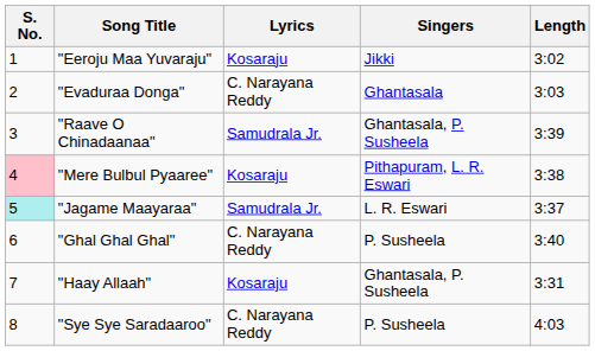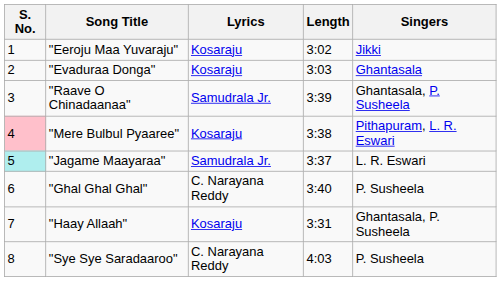columns swapped: Singers <-> Length
"Evaduraa Donga" | Lyrics: C. Narayana Reddy -> Kosaraju
